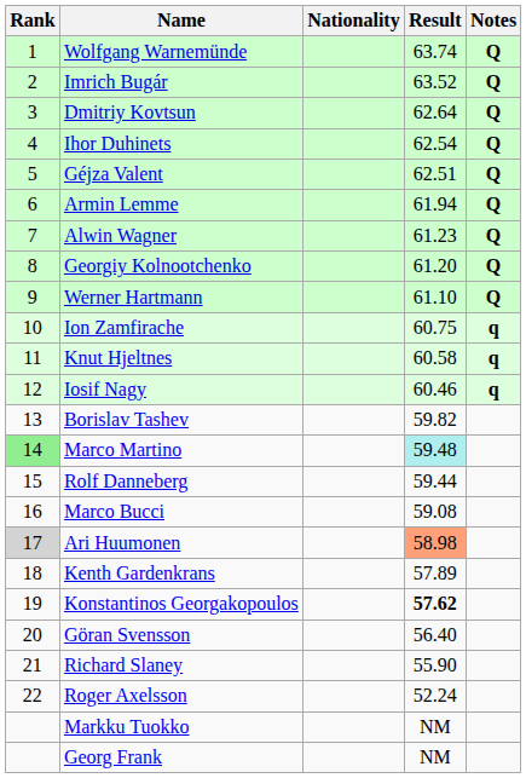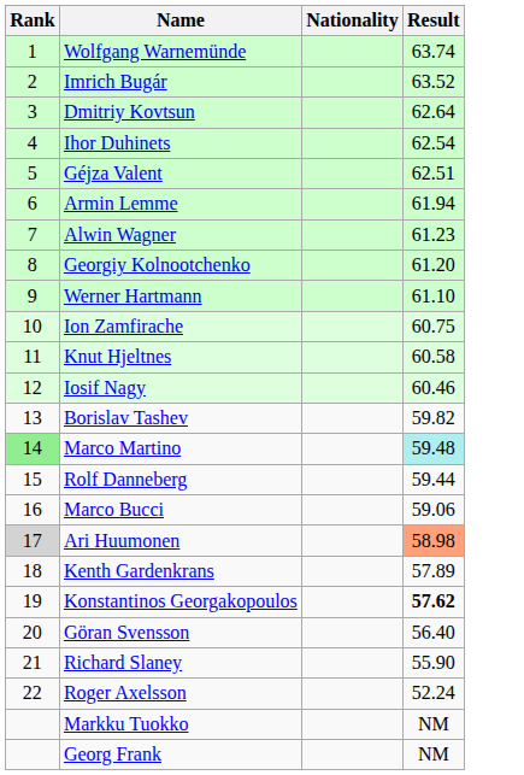- column: Notes | Q | Q | Q | Q | Q | Q | Q | Q | Q | q | q | q
Marco Bucci | Result: 59.08 -> 59.06
